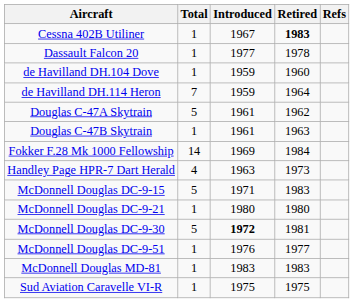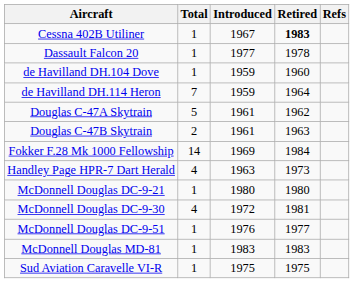Douglas C-47B Skytrain | Total: 1 -> 2
- row: McDonnell Douglas DC-9-15 | 5 | 1971 | 1983
McDonnell Douglas DC-9-30 | Total: 5 -> 4
McDonnell Douglas DC-9-30 | Introduced: bold -> normal
